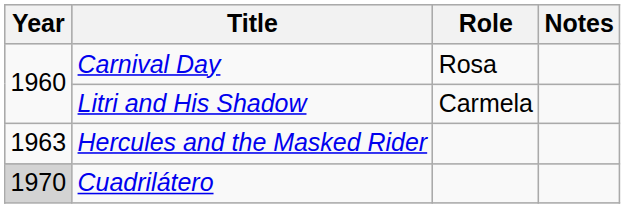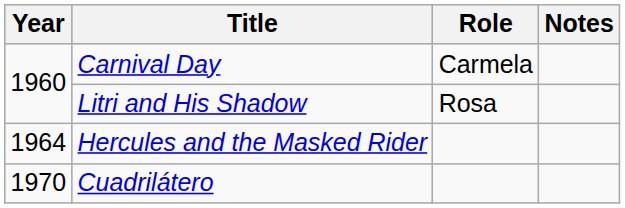Carnival Day | Role: Rosa -> Carmela
Litri and His Shadow | Role: Carmela -> Rosa
Hercules and the Masked Rider | Year: 1963 -> 1964
Cuadrilátero | Year: lightgrey background -> no background
